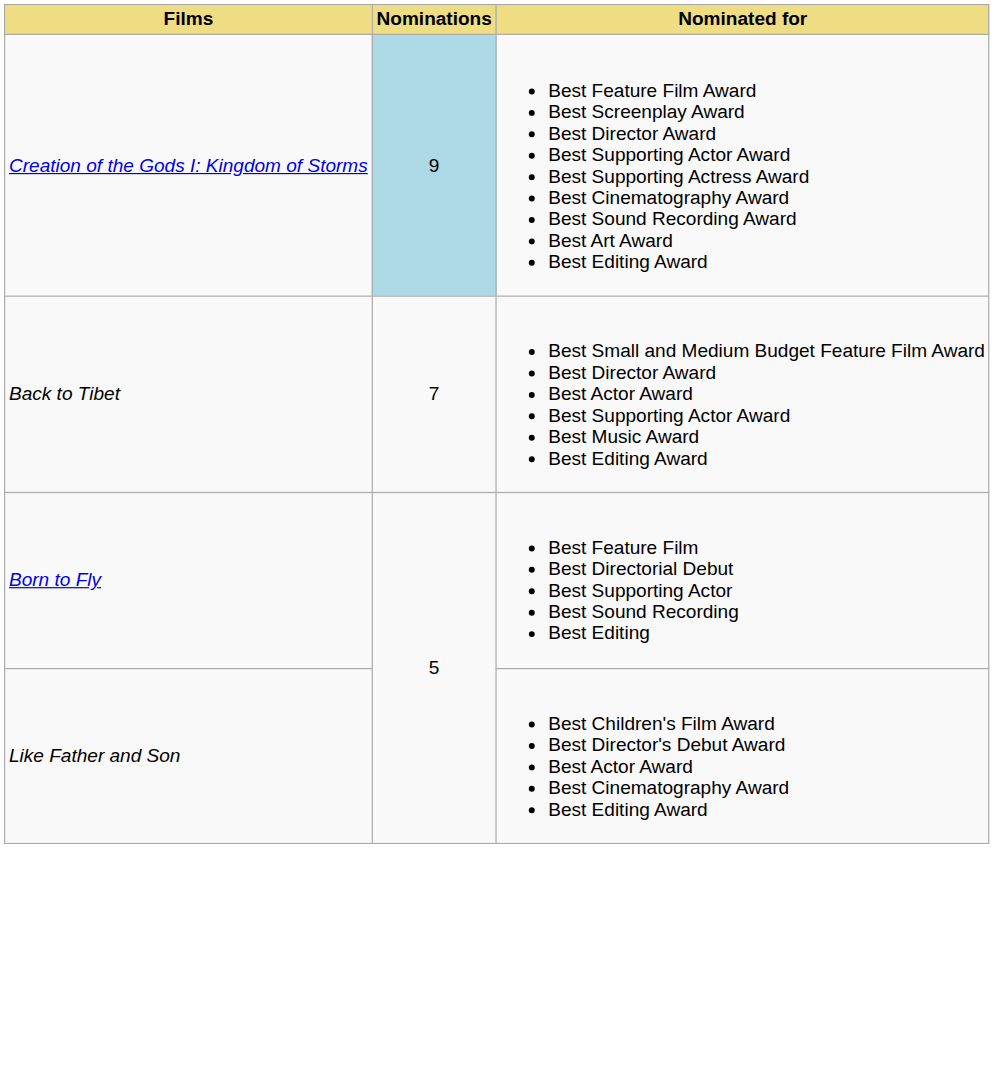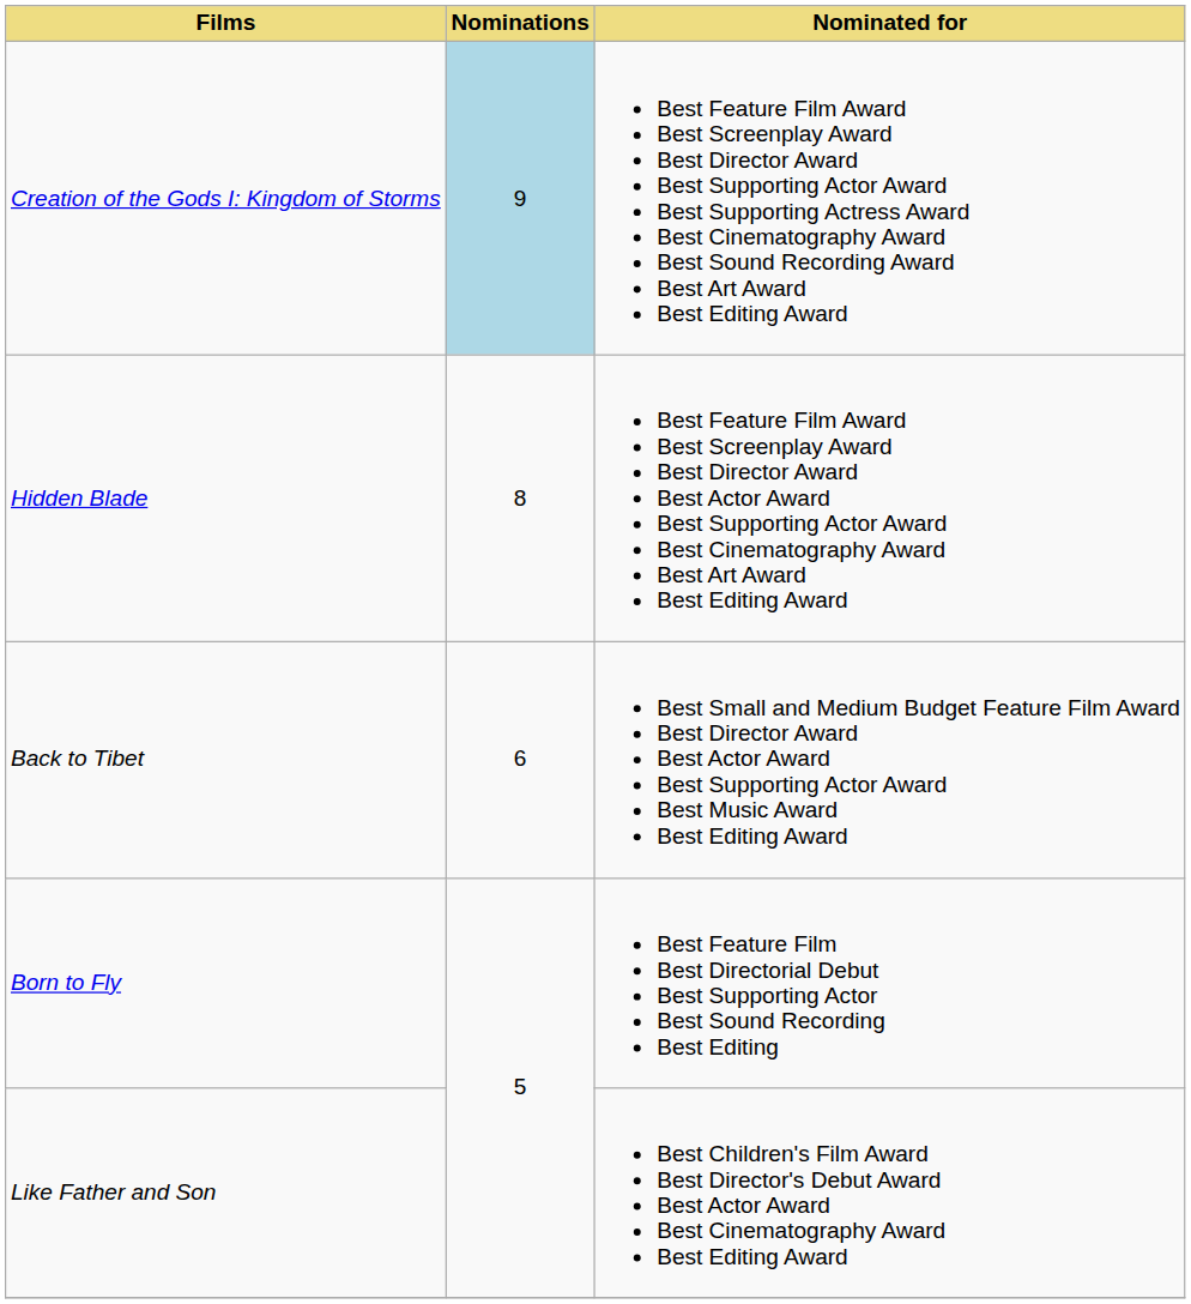+ row: Hidden Blade | 8 | Best Feature Film Award Best Screenplay Award Best Director Award Best Actor Award Best Supporting Actor Award Best Cinematography Award Best Art Award Best Editing Award
Back to Tibet | Nominations: 7 -> 6
